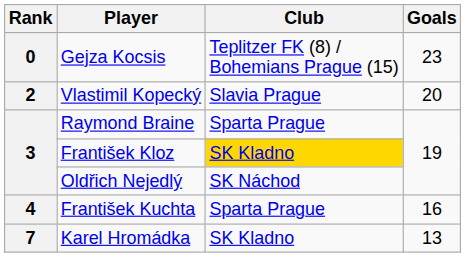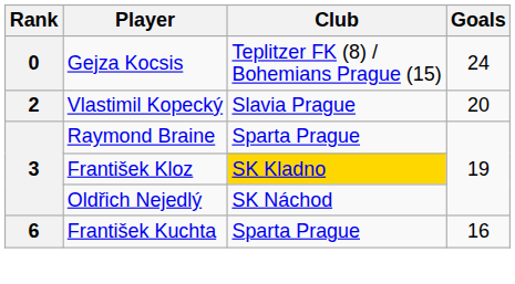Gejza Kocsis | Goals: 23 -> 24
František Kuchta | Rank: 4 -> 6
- row: 7 | Karel Hromádka | SK Kladno | 13
